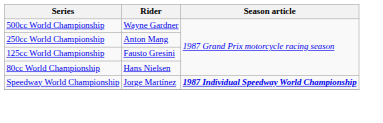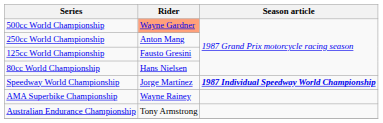500cc World Championship | Rider: no background -> lightsalmon background
+ row: AMA Superbike Championship | Wayne Rainey
+ row: Australian Endurance Championship | Tony Armstrong
